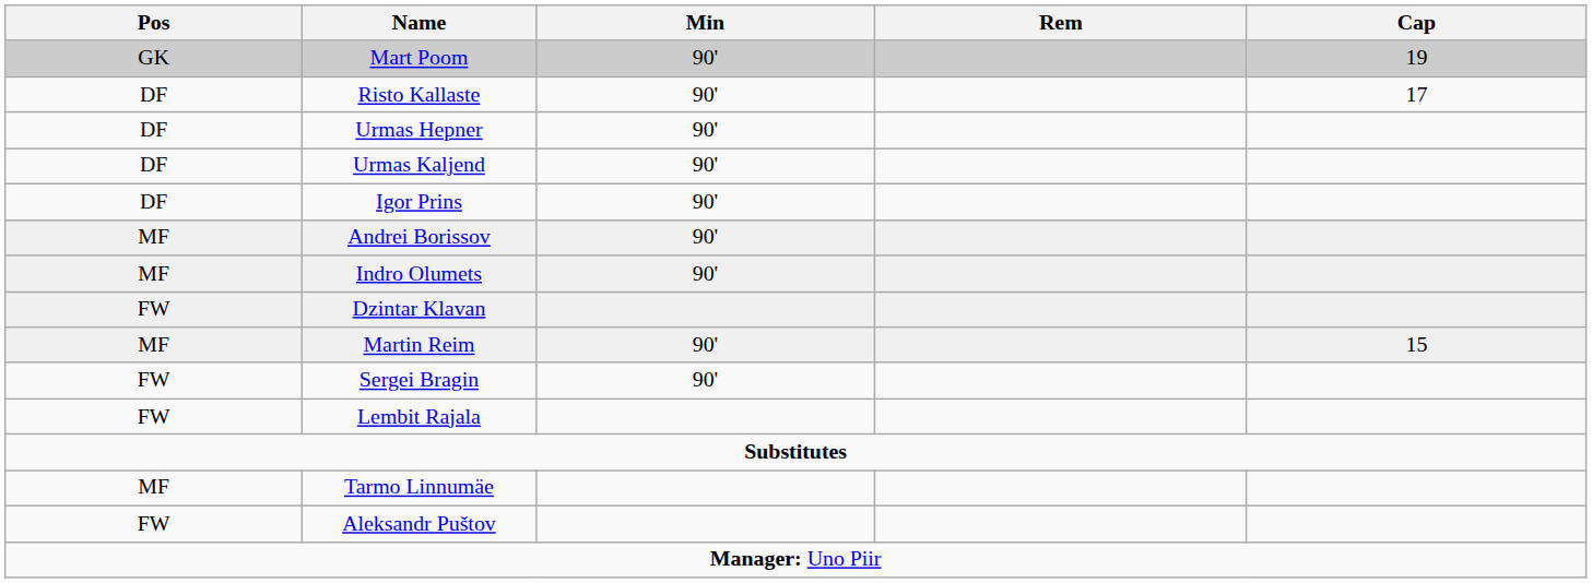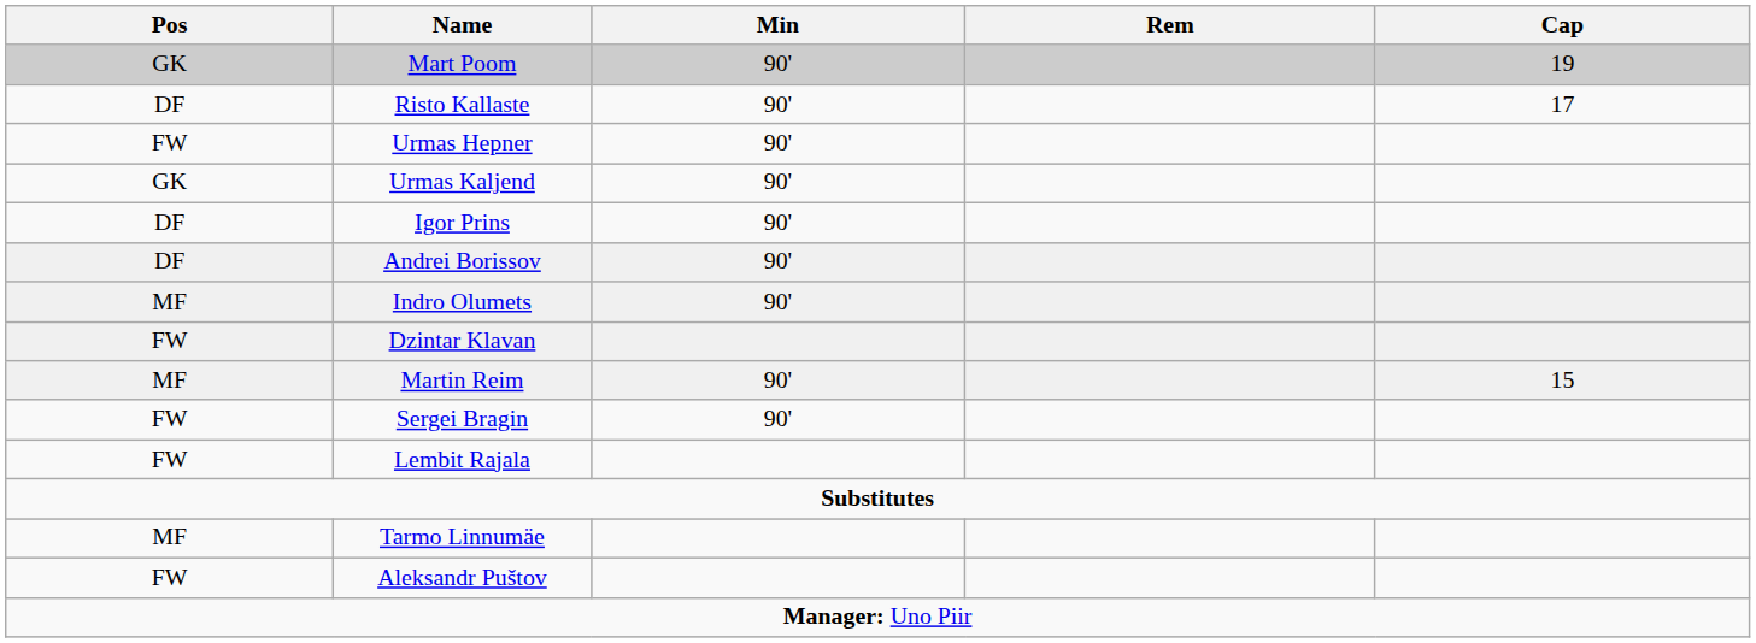Urmas Hepner | Pos: DF -> FW
Urmas Kaljend | Pos: DF -> GK
Andrei Borissov | Pos: MF -> DF
